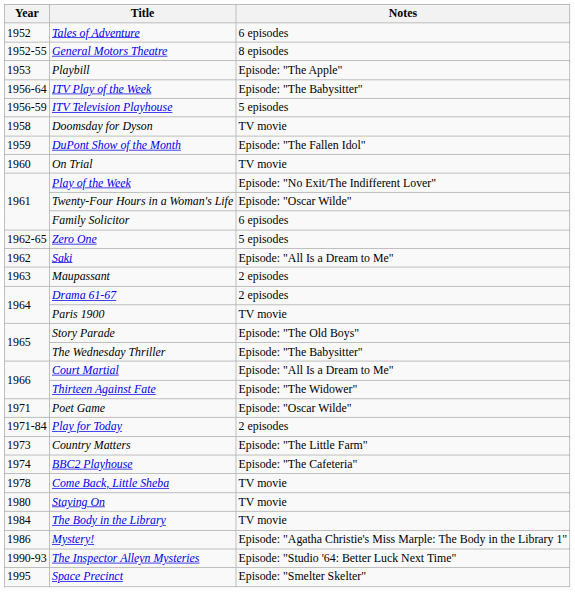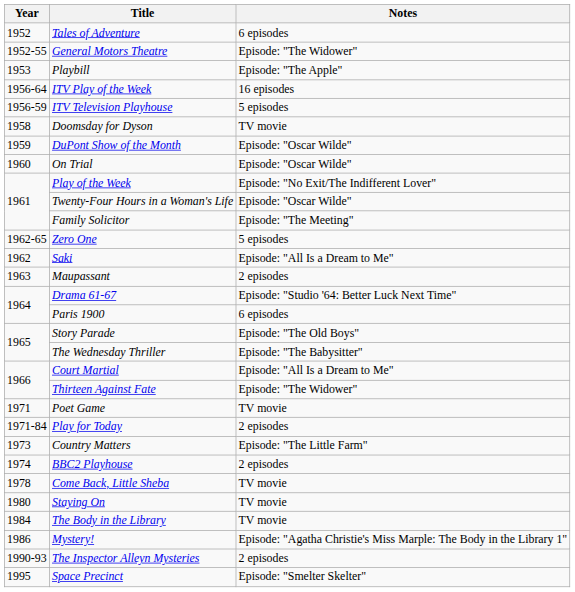General Motors Theatre | Notes: 8 episodes -> Episode: "The Widower"
ITV Play of the Week | Notes: Episode: "The Babysitter" -> 16 episodes
DuPont Show of the Month | Notes: Episode: "The Fallen Idol" -> Episode: "Oscar Wilde"
On Trial | Notes: TV movie -> Episode: "Oscar Wilde"
Family Solicitor | Notes: 6 episodes -> Episode: "The Meeting"
Drama 61-67 | Notes: 2 episodes -> Episode: "Studio '64: Better Luck Next Time"
Paris 1900 | Notes: TV movie -> 6 episodes
Poet Game | Notes: Episode: "Oscar Wilde" -> TV movie
BBC2 Playhouse | Notes: Episode: "The Cafeteria" -> 2 episodes
The Inspector Alleyn Mysteries | Notes: Episode: "Studio '64: Better Luck Next Time" -> 2 episodes
